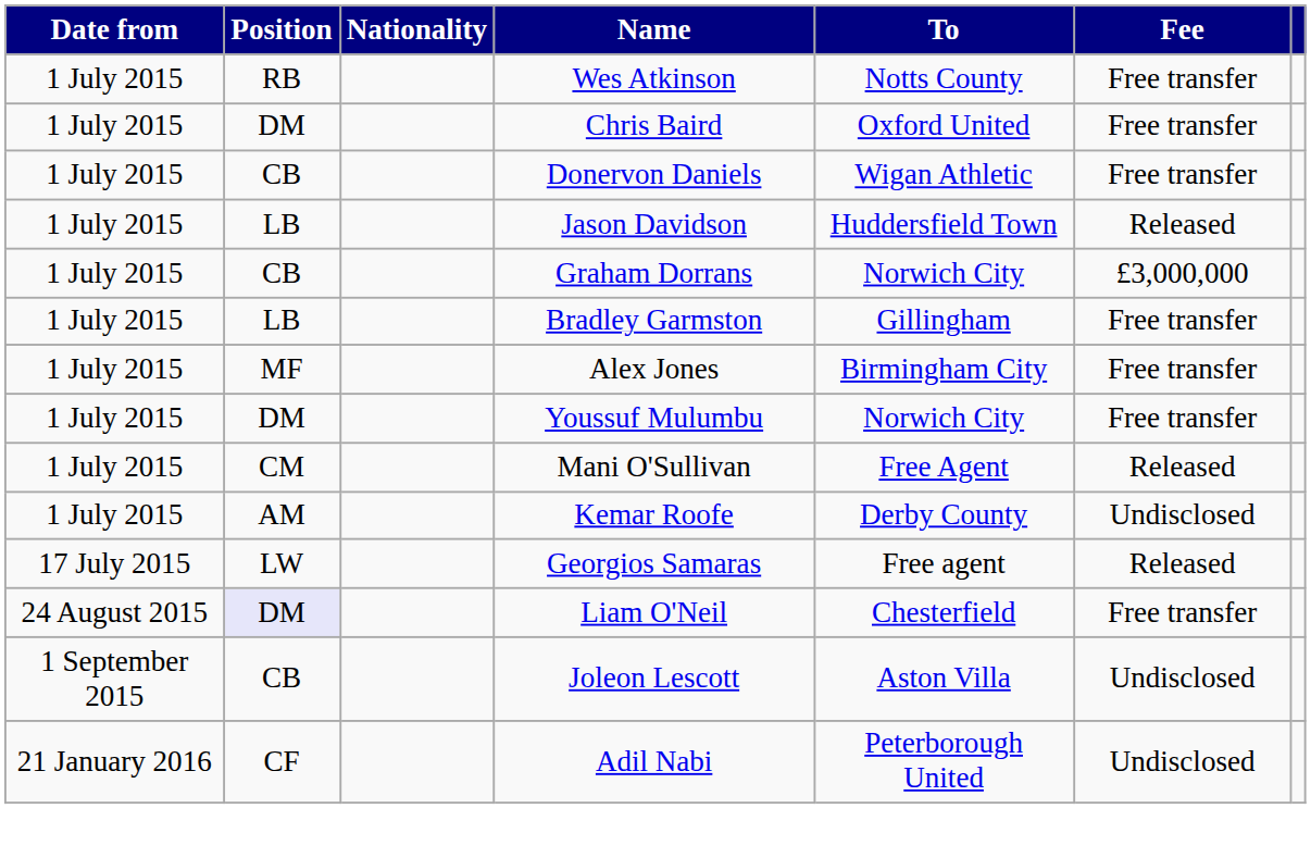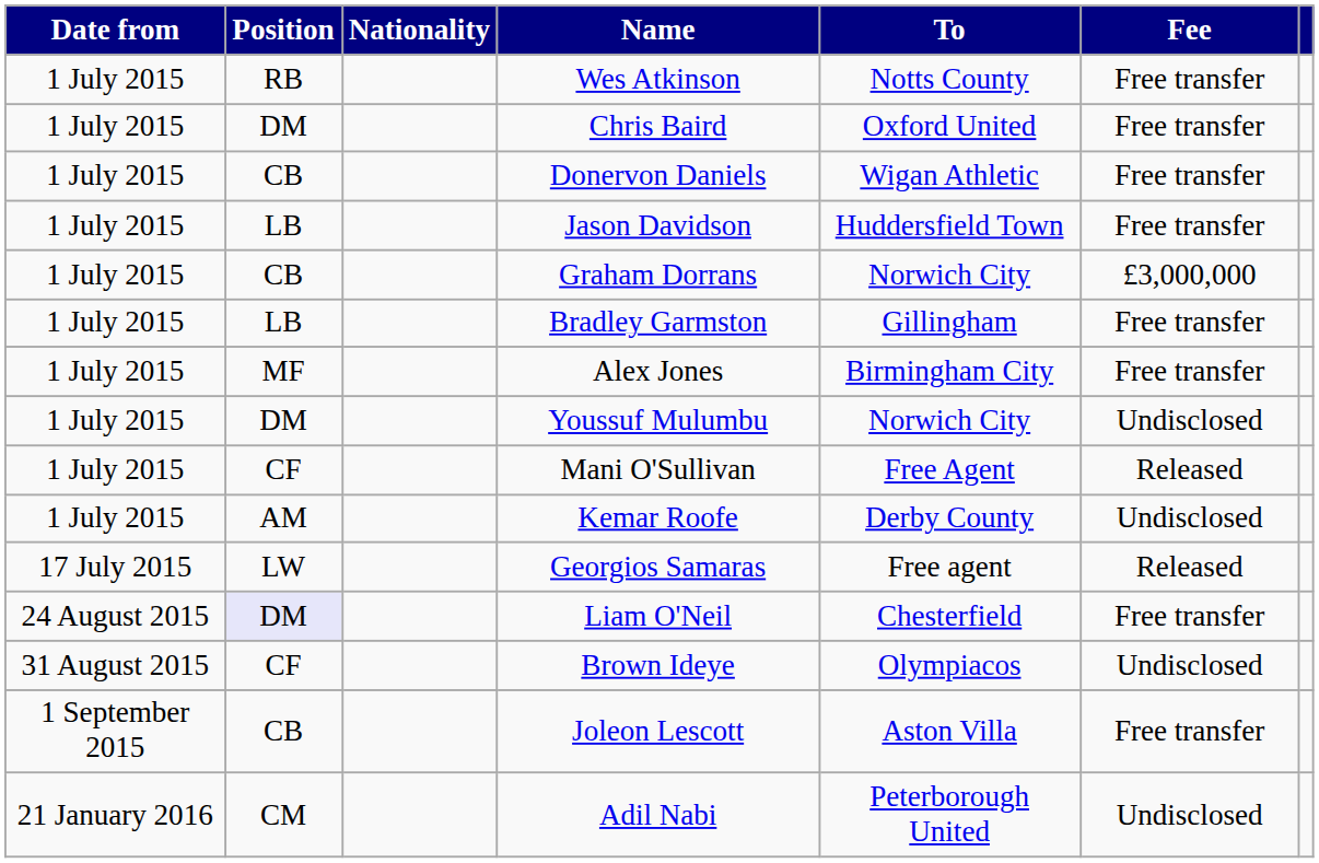Jason Davidson | Fee: Released -> Free transfer
Youssuf Mulumbu | Fee: Free transfer -> Undisclosed
Mani O'Sullivan | Position: CM -> CF
+ row: 31 August 2015 | CF | Brown Ideye | Olympiacos | Undisclosed
Joleon Lescott | Fee: Undisclosed -> Free transfer
Adil Nabi | Position: CF -> CM
